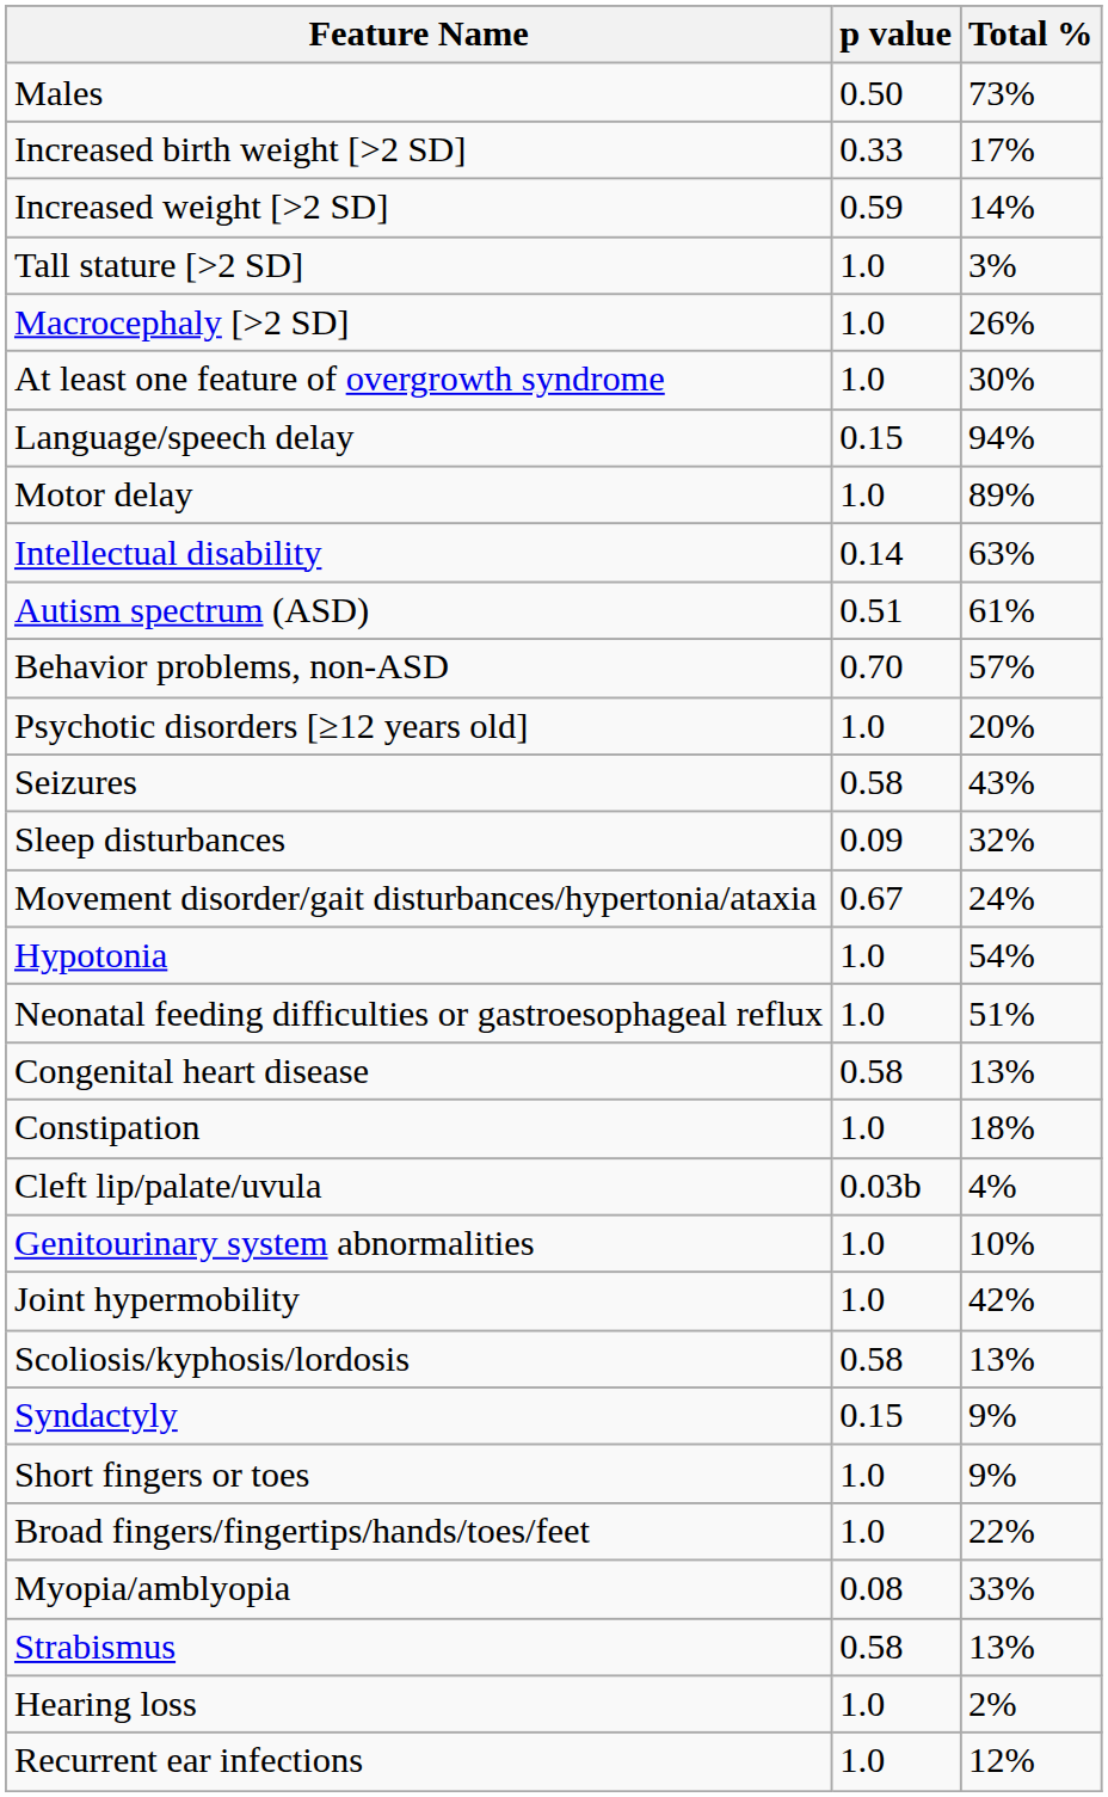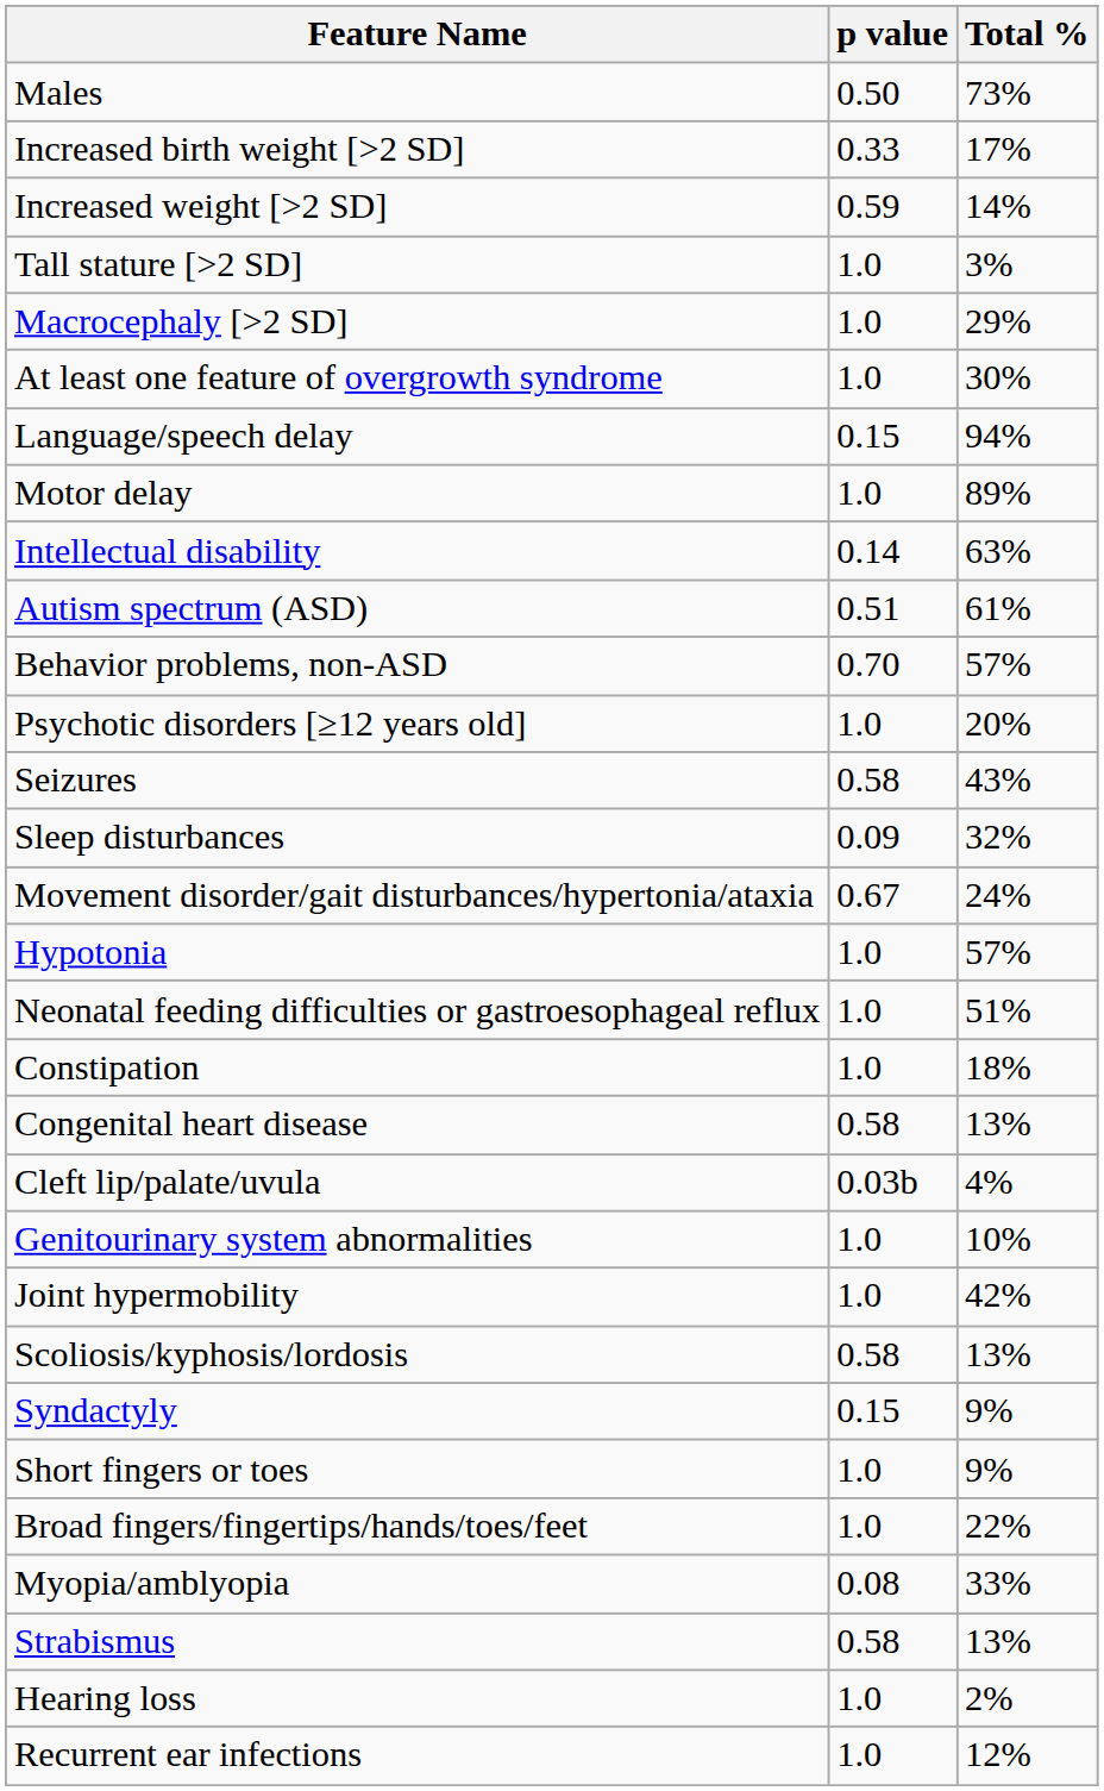Macrocephaly [>2 SD] | Total %: 26% -> 29%
Hypotonia | Total %: 54% -> 57%
rows swapped: Constipation <-> Congenital heart disease
